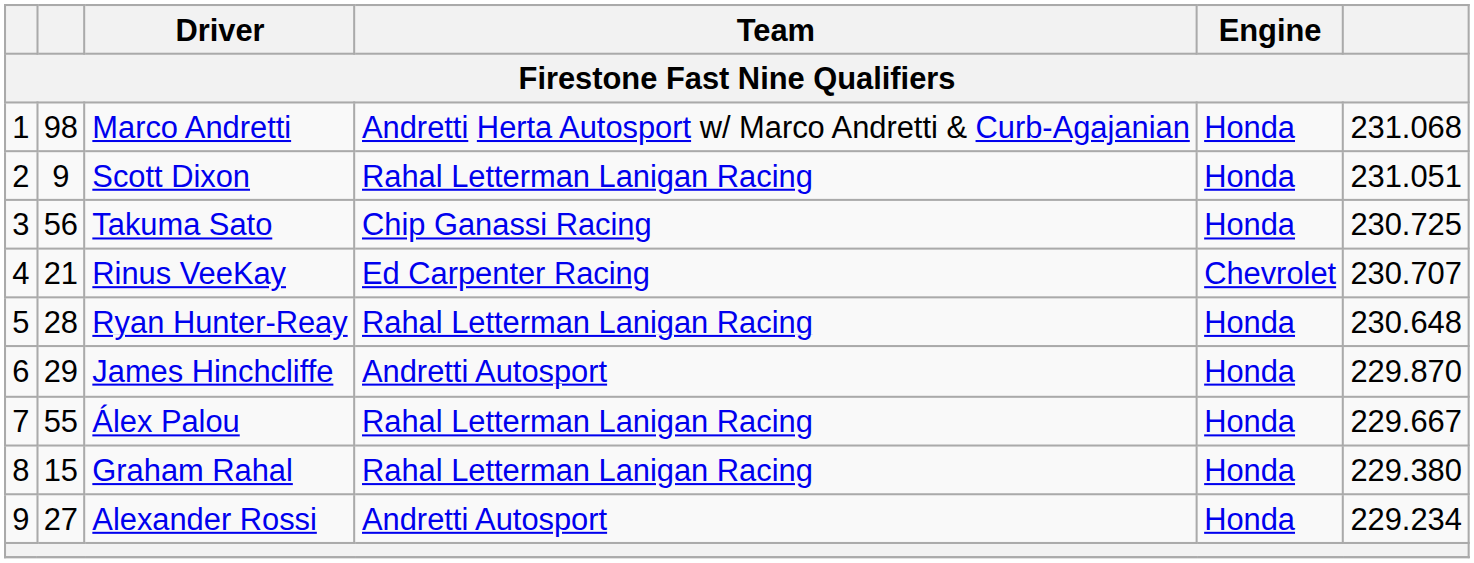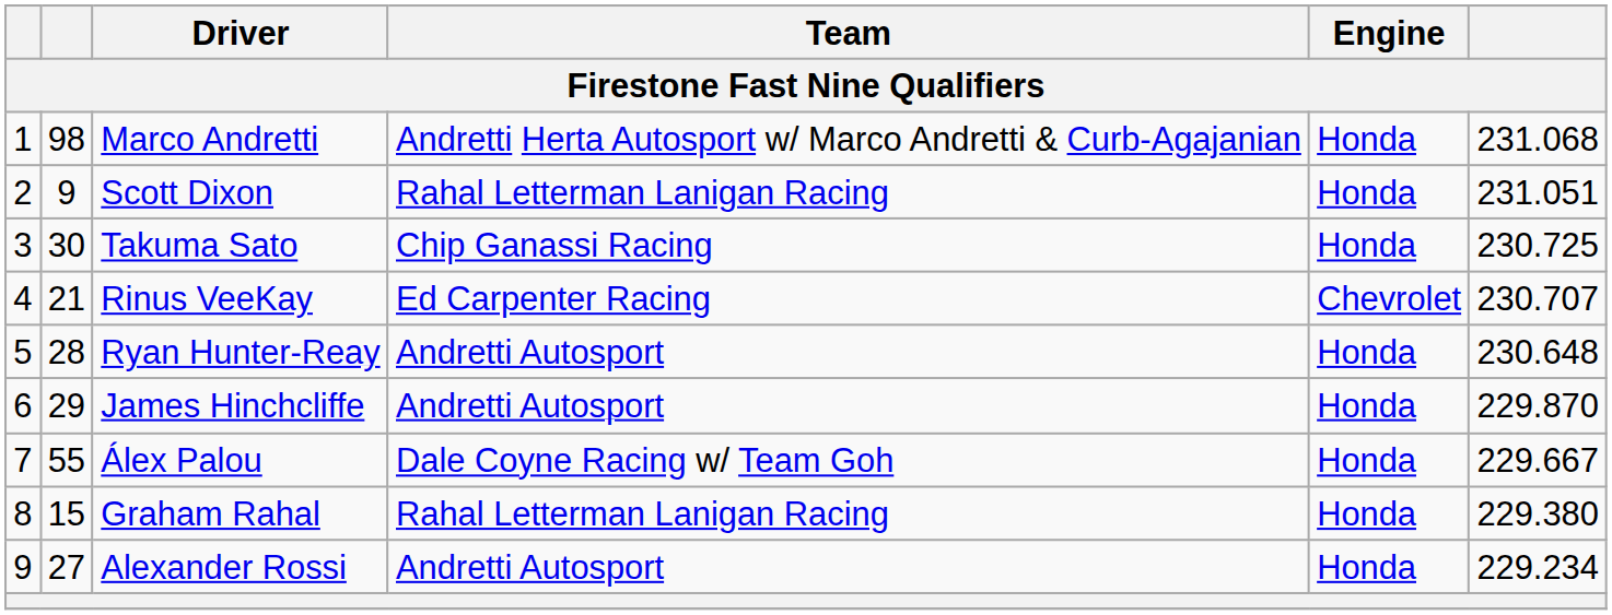Takuma Sato | column 2: 56 -> 30
Ryan Hunter-Reay | Team: Rahal Letterman Lanigan Racing -> Andretti Autosport
Álex Palou | Team: Rahal Letterman Lanigan Racing -> Dale Coyne Racing w/ Team Goh
